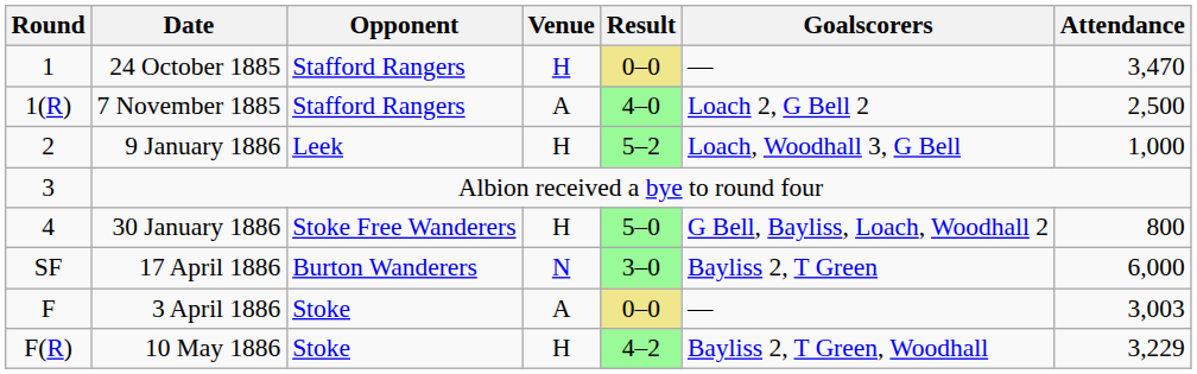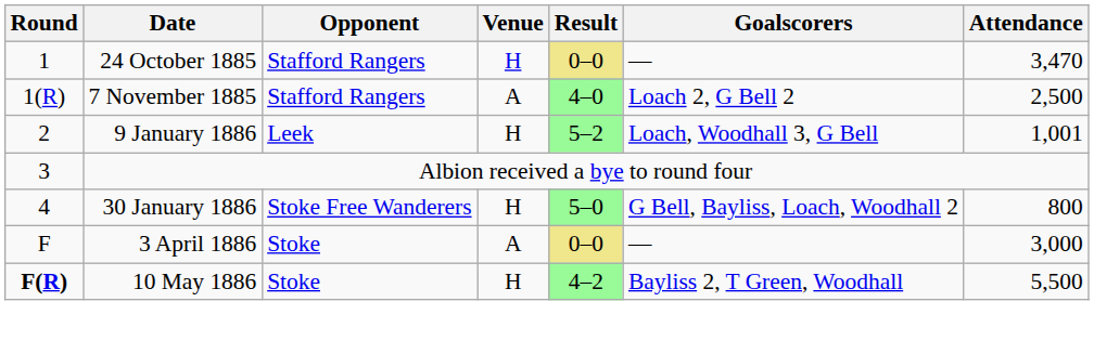9 January 1886 | Attendance: 1,000 -> 1,001
- row: SF | 17 April 1886 | Burton Wanderers | N | 3–0 | Bayliss 2, T Green | 6,000
3 April 1886 | Attendance: 3,003 -> 3,000
10 May 1886 | Round: normal -> bold
10 May 1886 | Attendance: 3,229 -> 5,500
